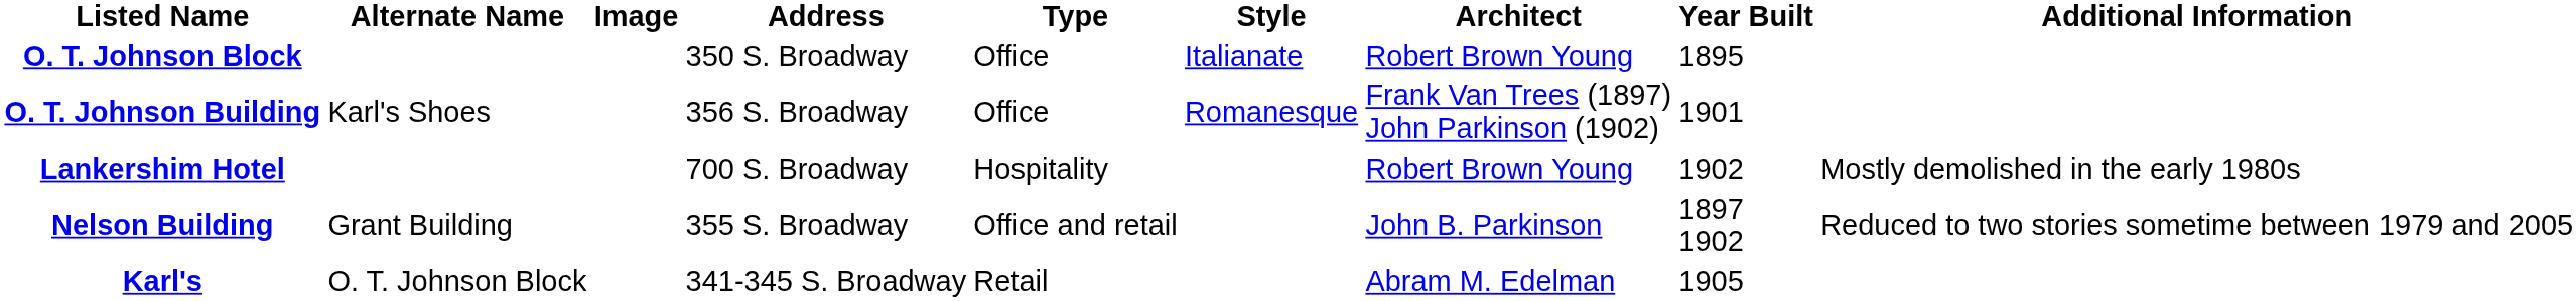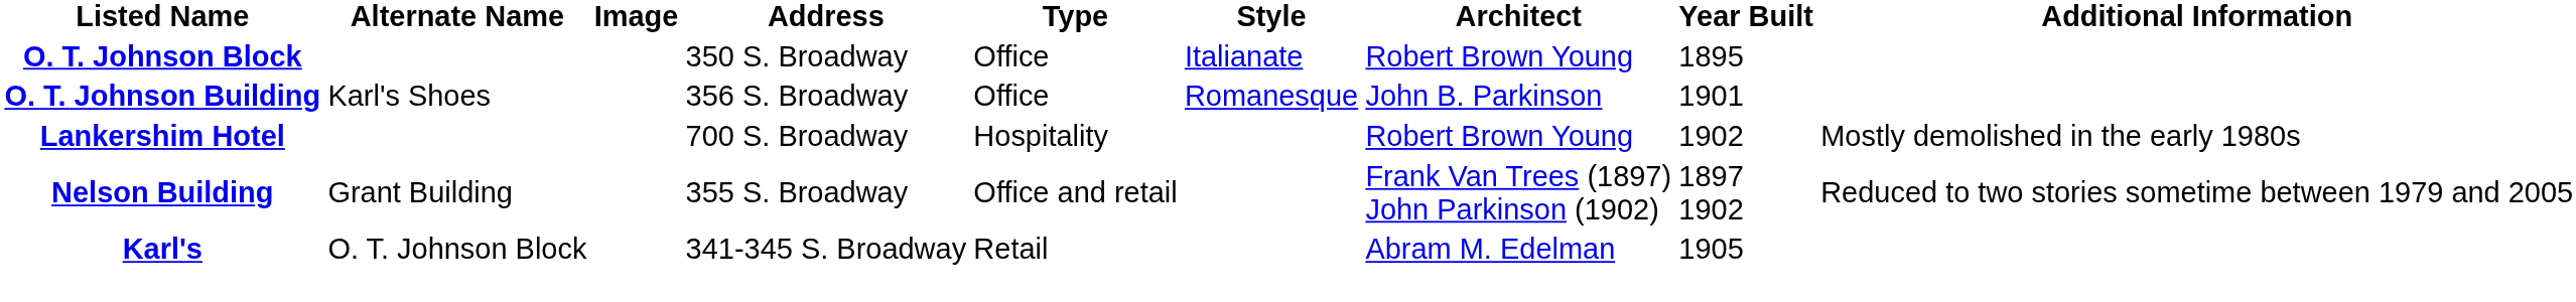O. T. Johnson Building | Architect: Frank Van Trees (1897) John Parkinson (1902) -> John B. Parkinson
Nelson Building | Architect: John B. Parkinson -> Frank Van Trees (1897) John Parkinson (1902)
